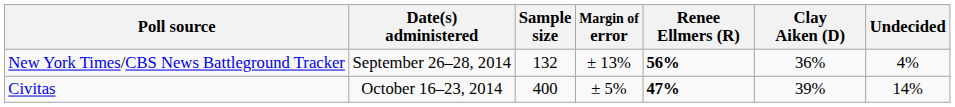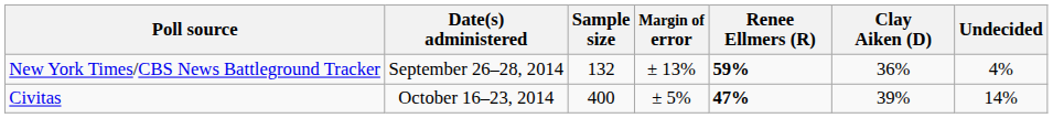New York Times/CBS News Battleground Tracker | Renee Ellmers (R): 56% -> 59%
